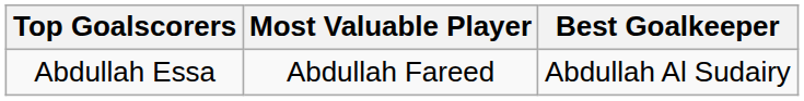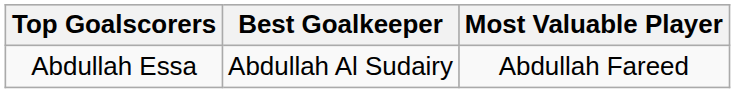columns swapped: Most Valuable Player <-> Best Goalkeeper
